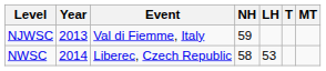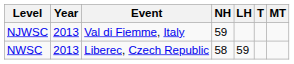NWSC | Year: 2014 -> 2013
NWSC | LH: 53 -> 59
